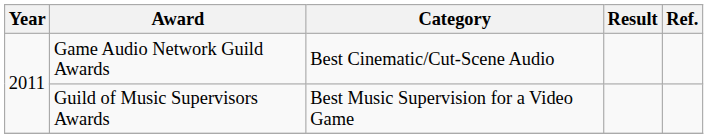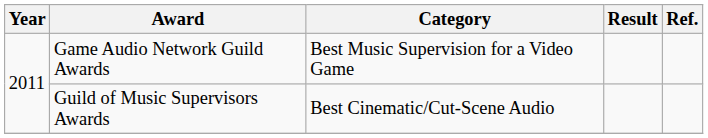Game Audio Network Guild Awards | Category: Best Cinematic/Cut-Scene Audio -> Best Music Supervision for a Video Game
Guild of Music Supervisors Awards | Category: Best Music Supervision for a Video Game -> Best Cinematic/Cut-Scene Audio
